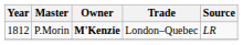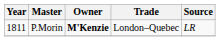P.Morin | Year: 1812 -> 1811
